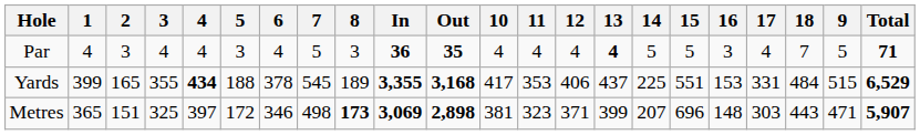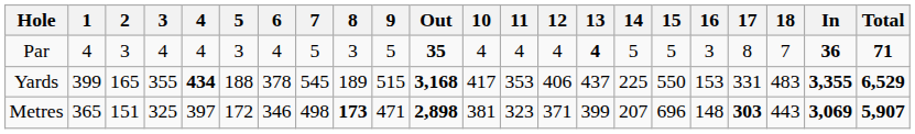columns swapped: 9 <-> In
Par | 17: 4 -> 8
Yards | 15: 551 -> 550
Yards | 18: 484 -> 483
Metres | 17: normal -> bold
